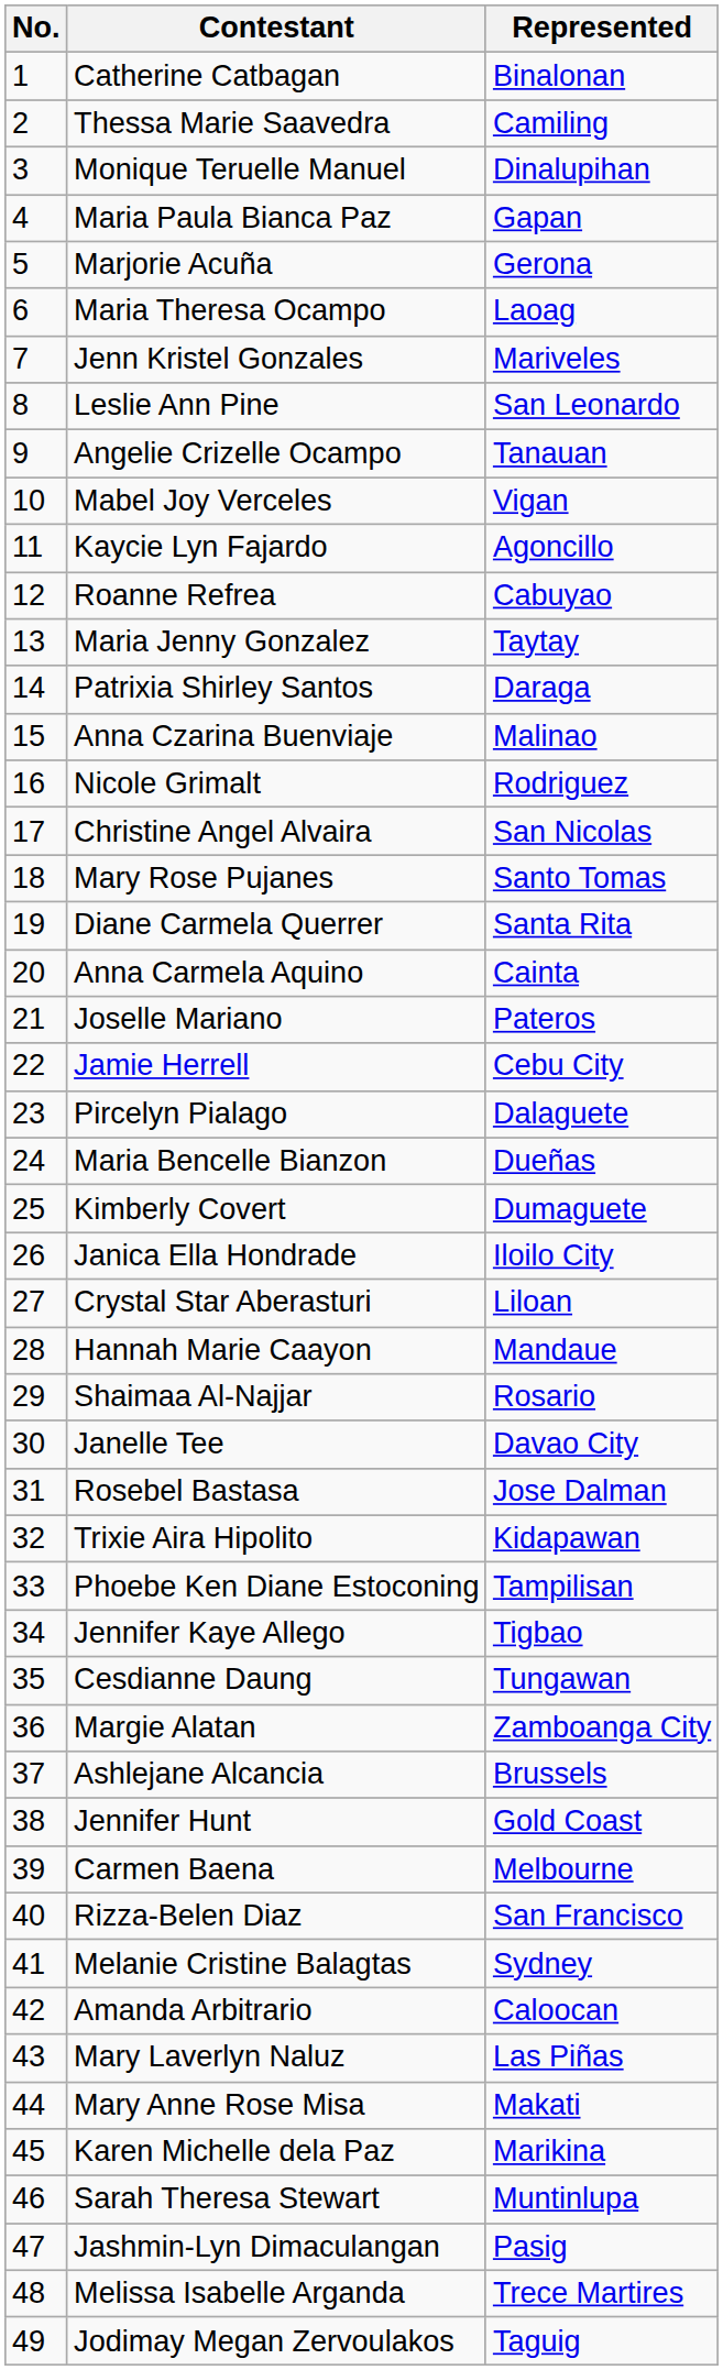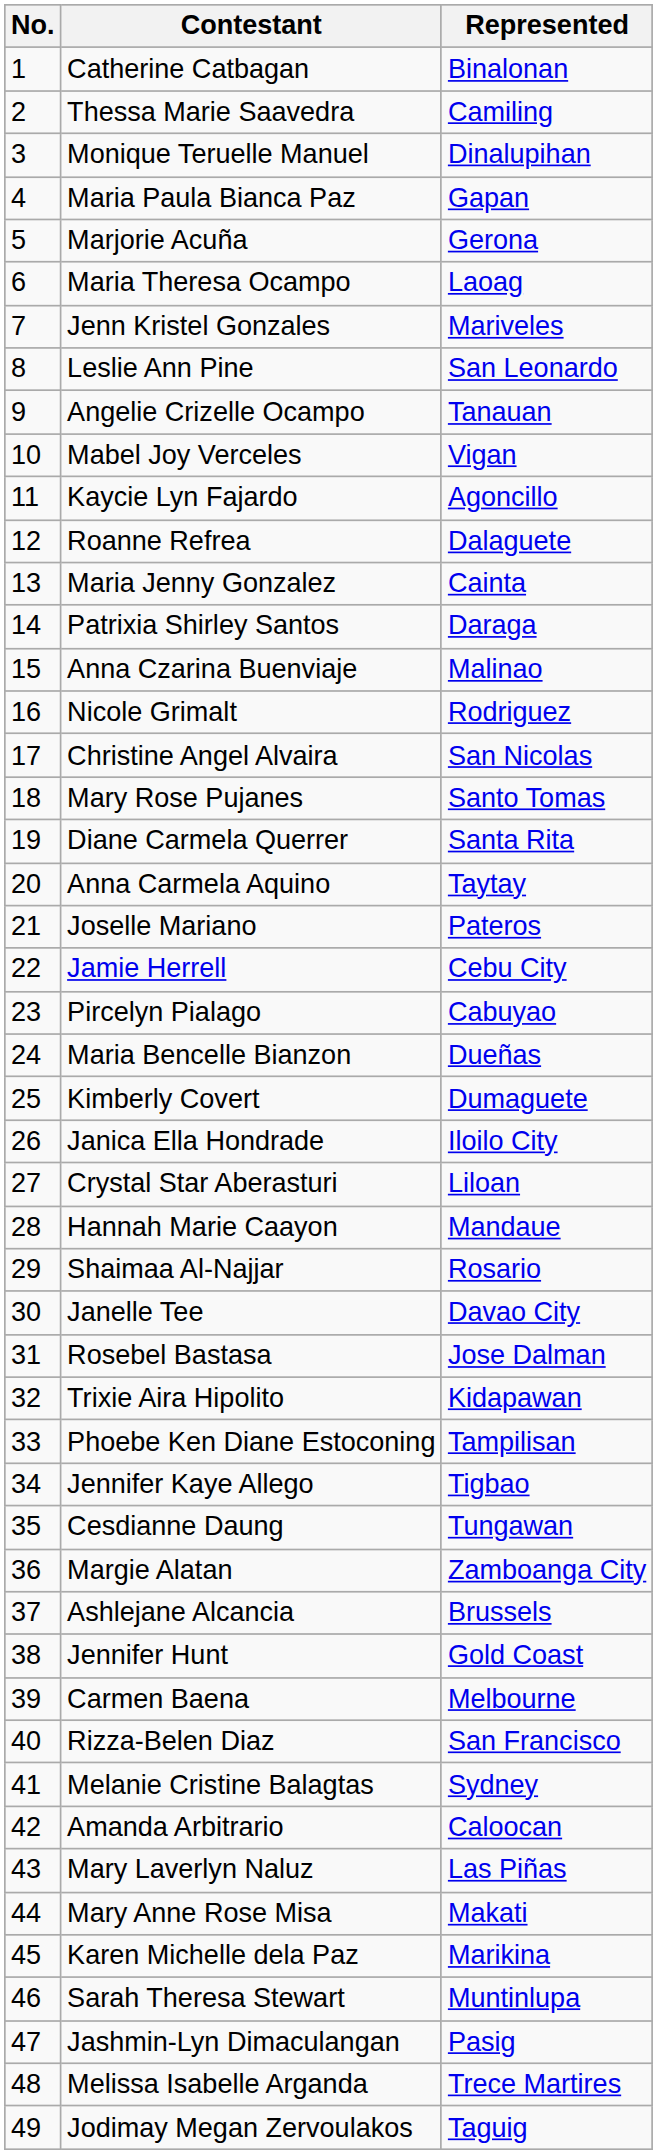Roanne Refrea | Represented: Cabuyao -> Dalaguete
Maria Jenny Gonzalez | Represented: Taytay -> Cainta
Anna Carmela Aquino | Represented: Cainta -> Taytay
Pircelyn Pialago | Represented: Dalaguete -> Cabuyao
